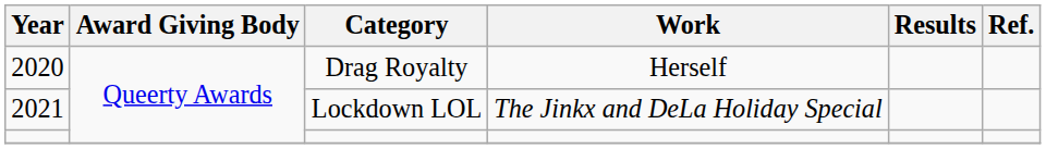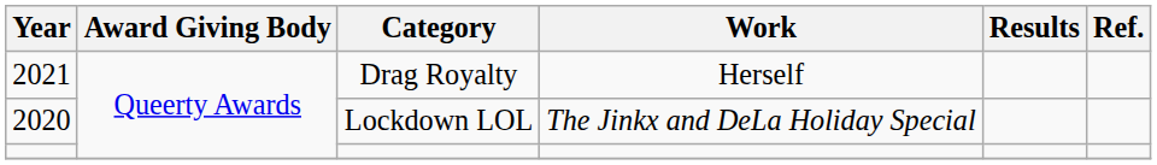Drag Royalty | Year: 2020 -> 2021
Lockdown LOL | Year: 2021 -> 2020
